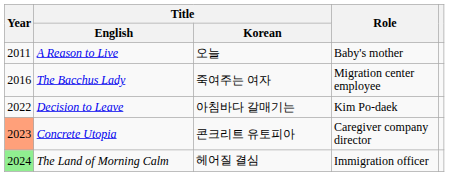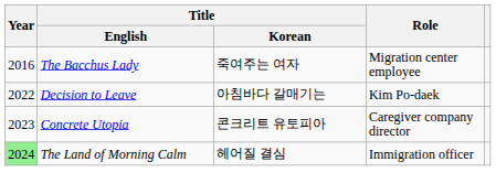- row: 2011 | A Reason to Live | 오늘 | Baby's mother
Concrete Utopia | Year: lightsalmon background -> no background
